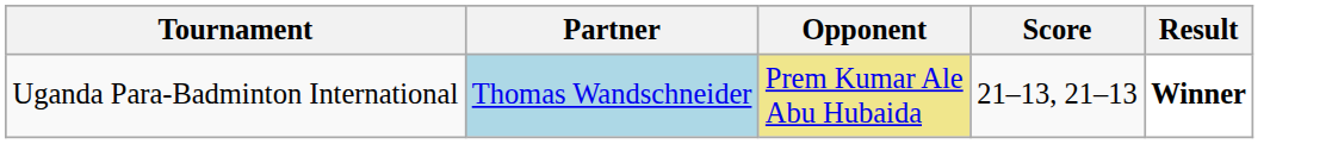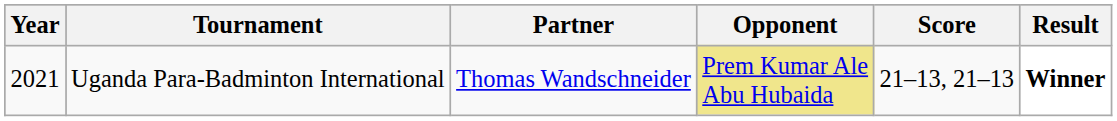+ column: Year | 2021
Uganda Para-Badminton International | Partner: lightblue background -> no background
